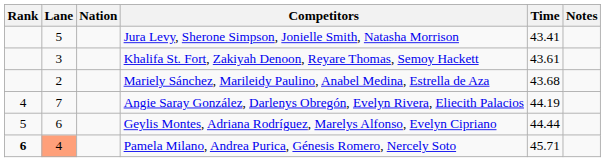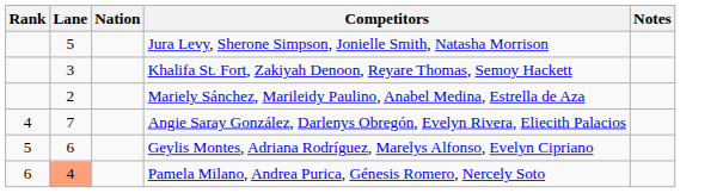- column: Time | 43.41 | 43.61 | 43.68 | 44.19 | 44.44 | 45.71
Pamela Milano, Andrea Purica, Génesis Romero, Nercely Soto | Rank: bold -> normal
